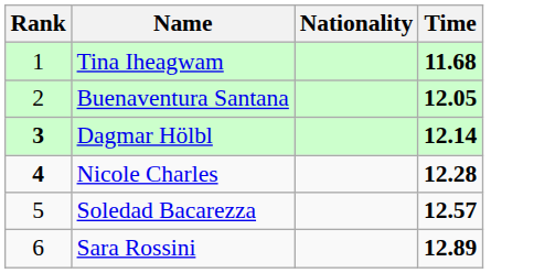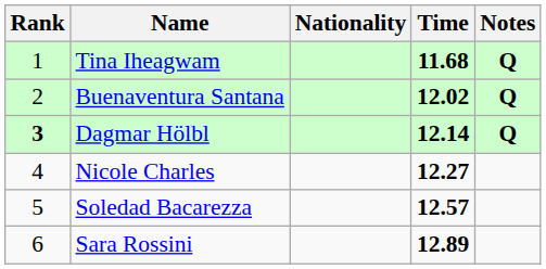+ column: Notes | Q | Q | Q
Buenaventura Santana | Time: 12.05 -> 12.02
Nicole Charles | Rank: bold -> normal
Nicole Charles | Time: 12.28 -> 12.27
